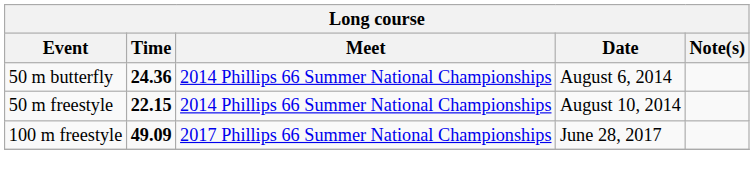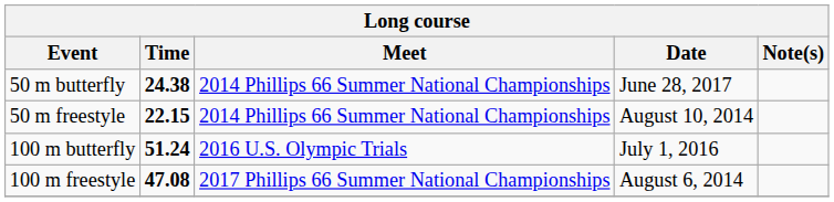50 m butterfly | Time: 24.36 -> 24.38
50 m butterfly | Date: August 6, 2014 -> June 28, 2017
+ row: 100 m butterfly | 51.24 | 2016 U.S. Olympic Trials | July 1, 2016
100 m freestyle | Time: 49.09 -> 47.08
100 m freestyle | Date: June 28, 2017 -> August 6, 2014
